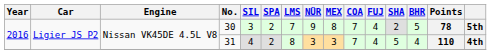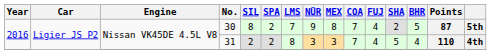30 | SIL: 3 -> 8
30 | Points: 78 -> 87
31 | SIL: 4 -> 2
